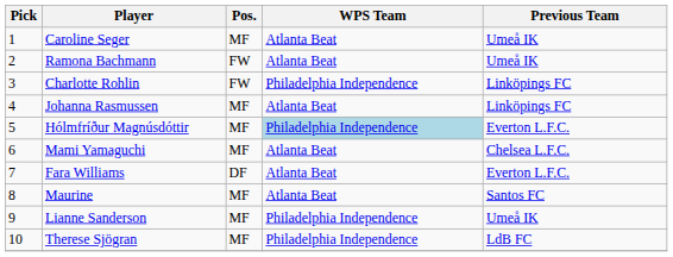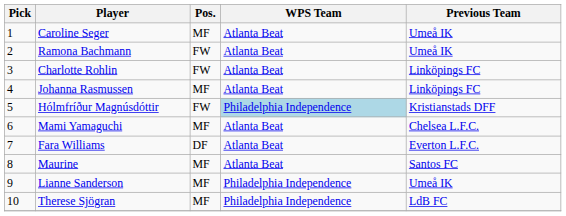Charlotte Rohlin | WPS Team: Philadelphia Independence -> Atlanta Beat
Hólmfríður Magnúsdóttir | Pos.: MF -> FW
Hólmfríður Magnúsdóttir | Previous Team: Everton L.F.C. -> Kristianstads DFF
